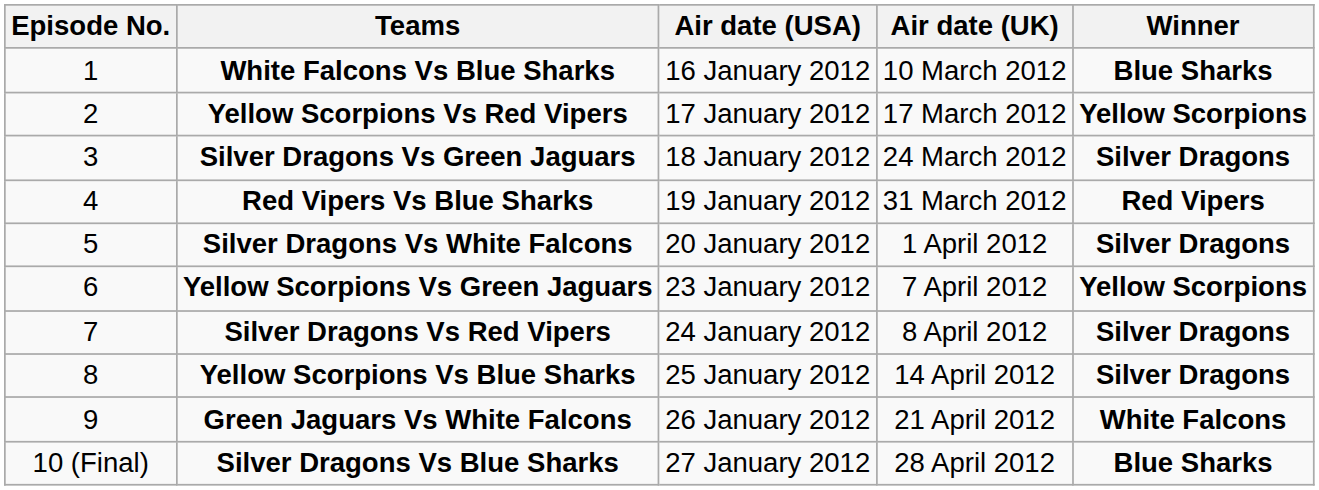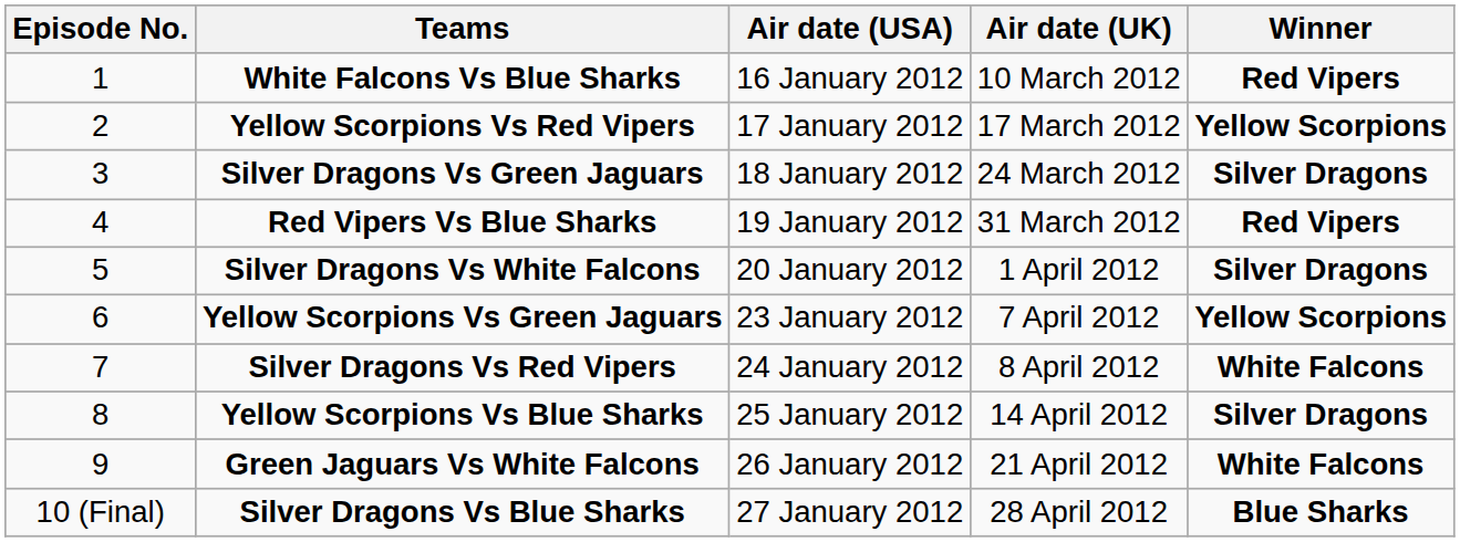White Falcons Vs Blue Sharks | Winner: Blue Sharks -> Red Vipers
Silver Dragons Vs Red Vipers | Winner: Silver Dragons -> White Falcons
